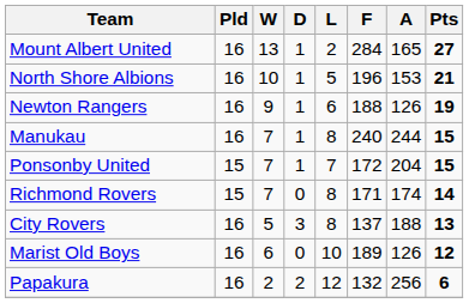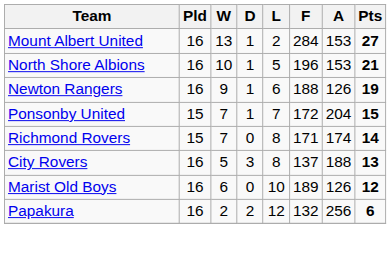Mount Albert United | A: 165 -> 153
- row: Manukau | 16 | 7 | 1 | 8 | 240 | 244 | 15
